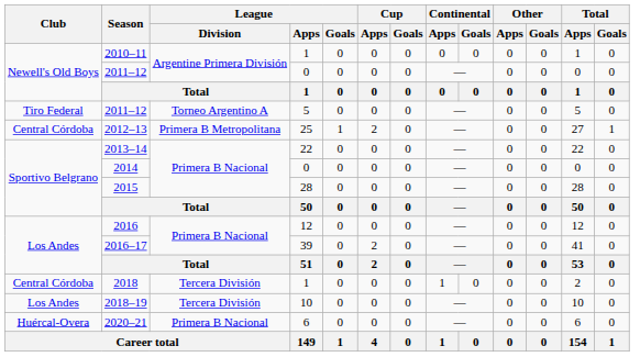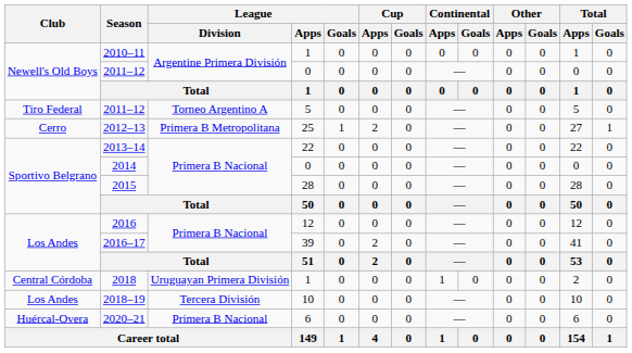2012–13 | Club: Central Córdoba -> Cerro
2018 | League / Division: Tercera División -> Uruguayan Primera División
